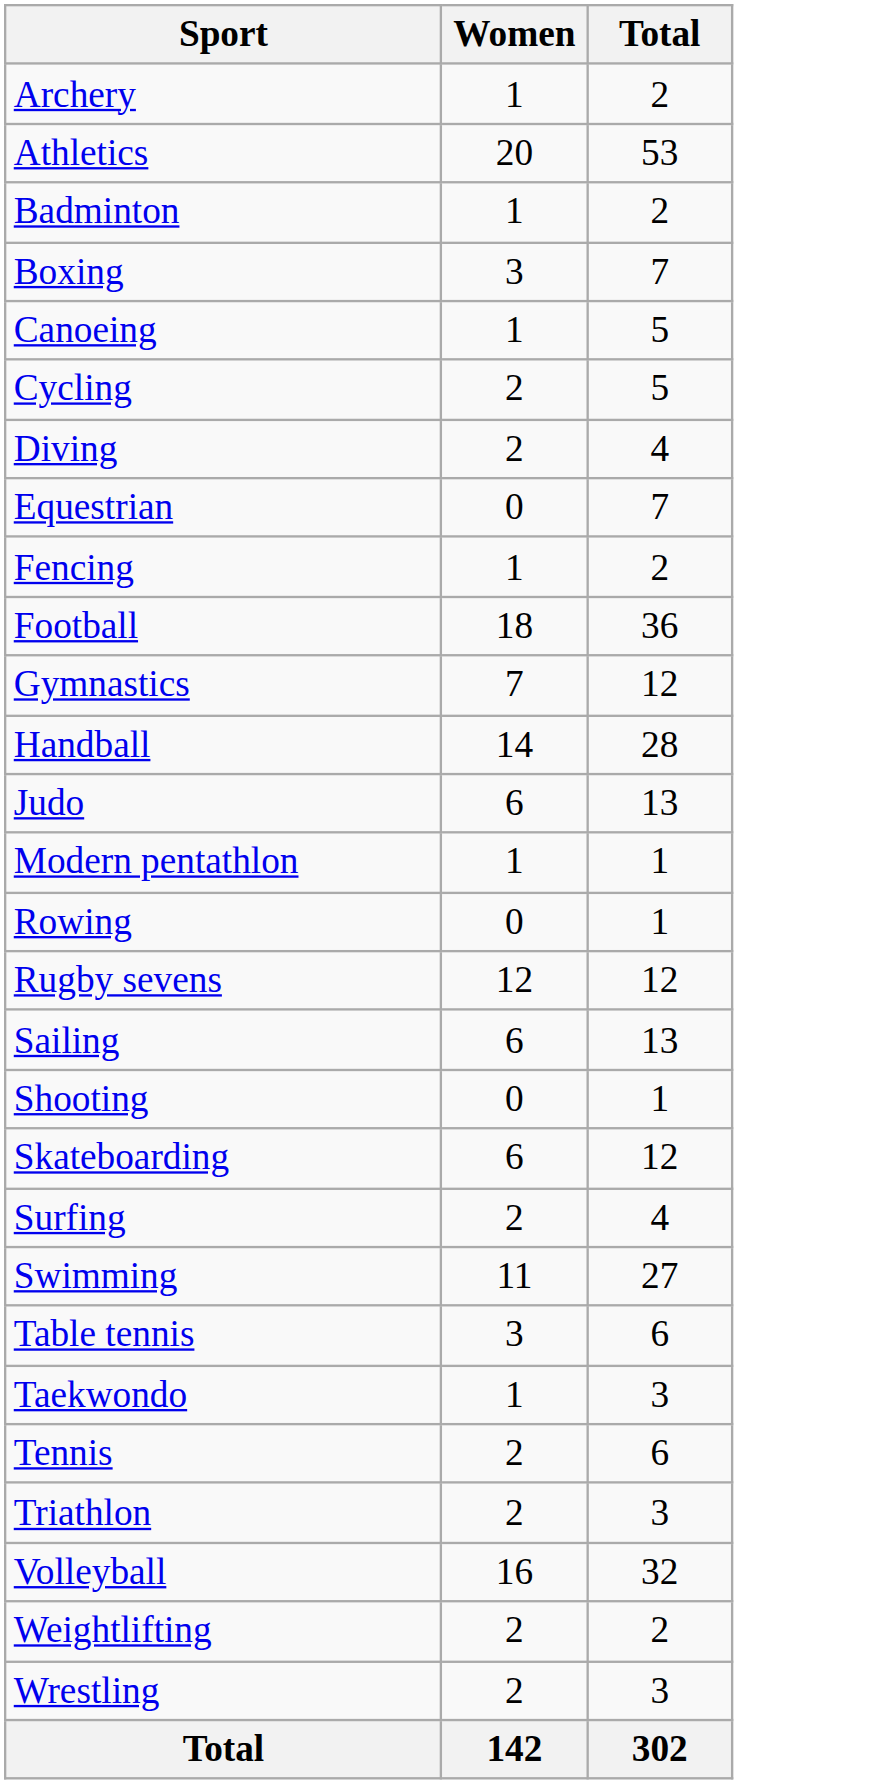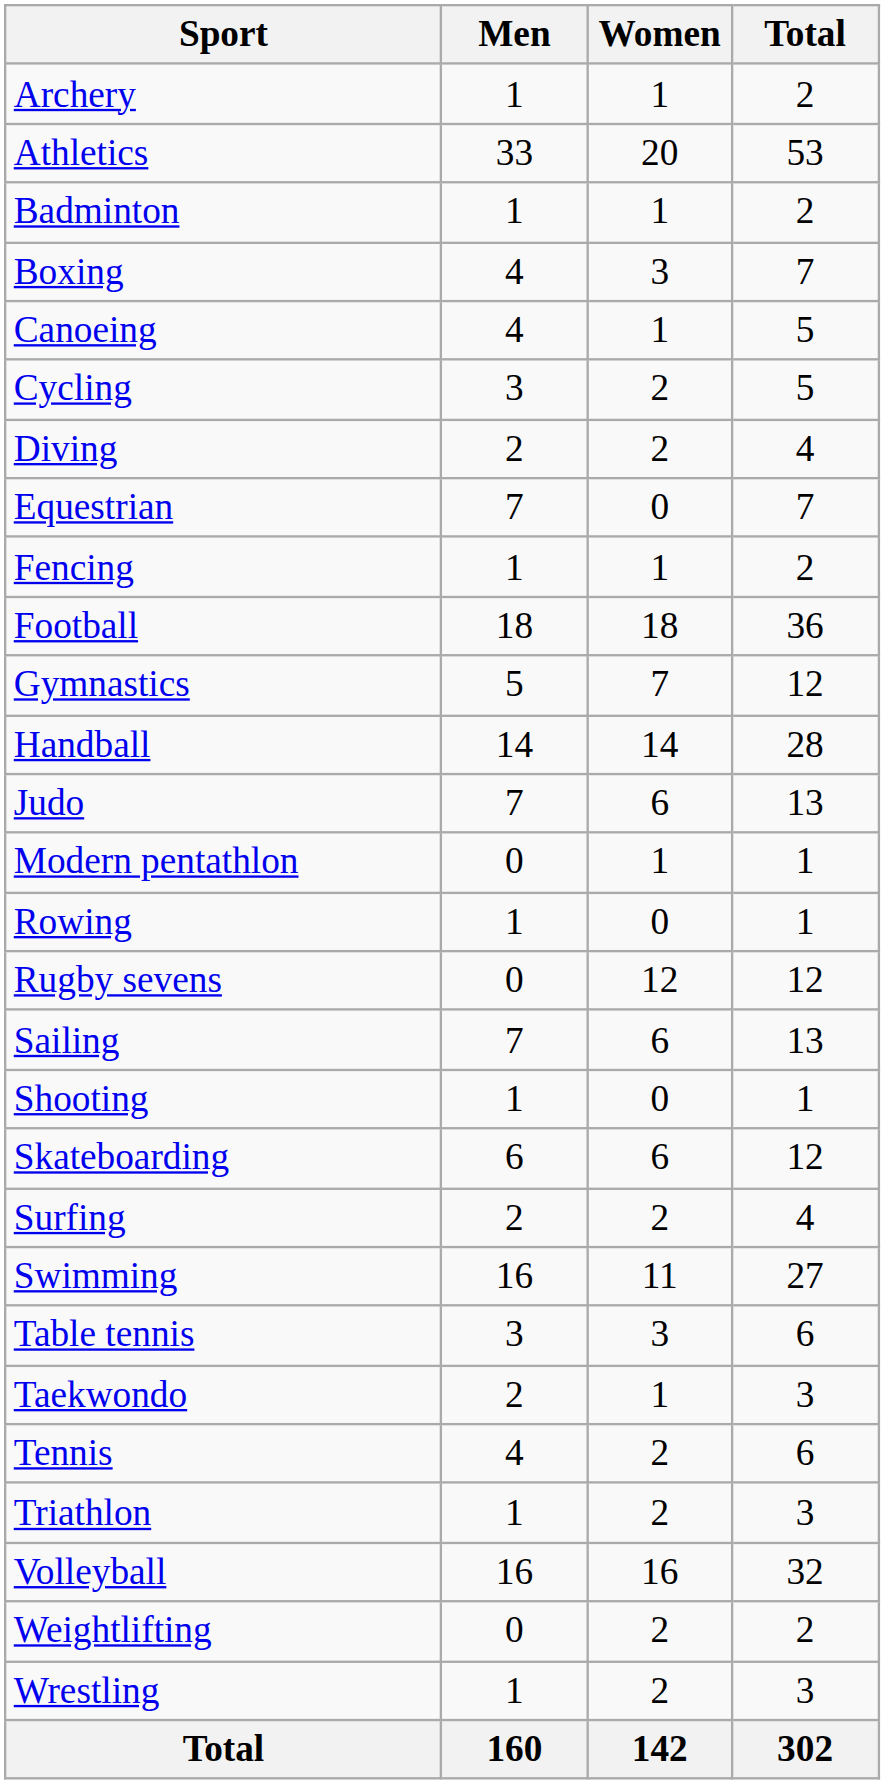+ column: Men | 1 | 33 | 1 | 4 | 4 | 3 | 2 | 7 | 1 | 18 | 5 | 14 | 7 | 0 | 1 | 0 | 7 | 1 | 6 | 2 | 16 | 3 | 2 | 4 | 1 | 16 | 0 | 1 | 160
